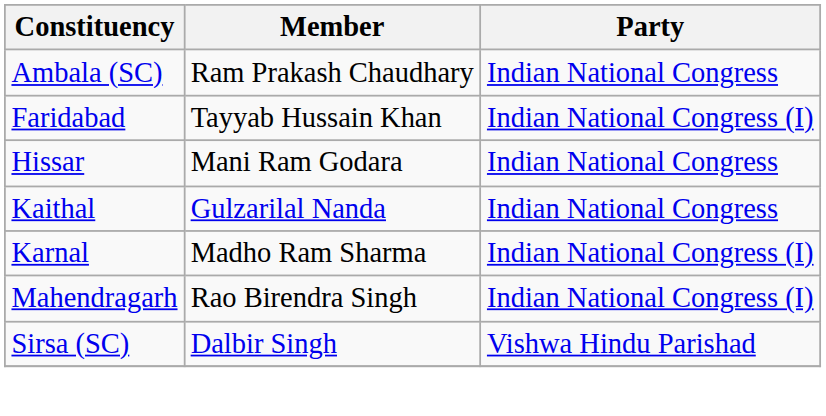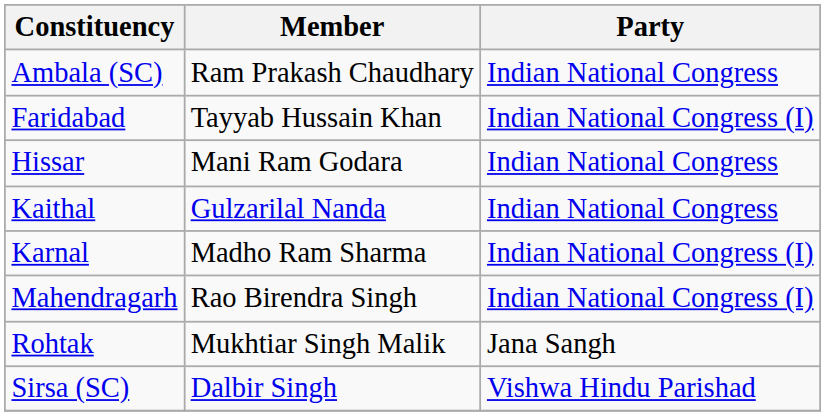+ row: Rohtak | Mukhtiar Singh Malik | Jana Sangh
